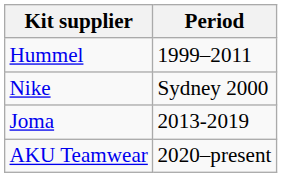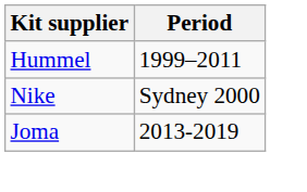- row: AKU Teamwear | 2020–present
